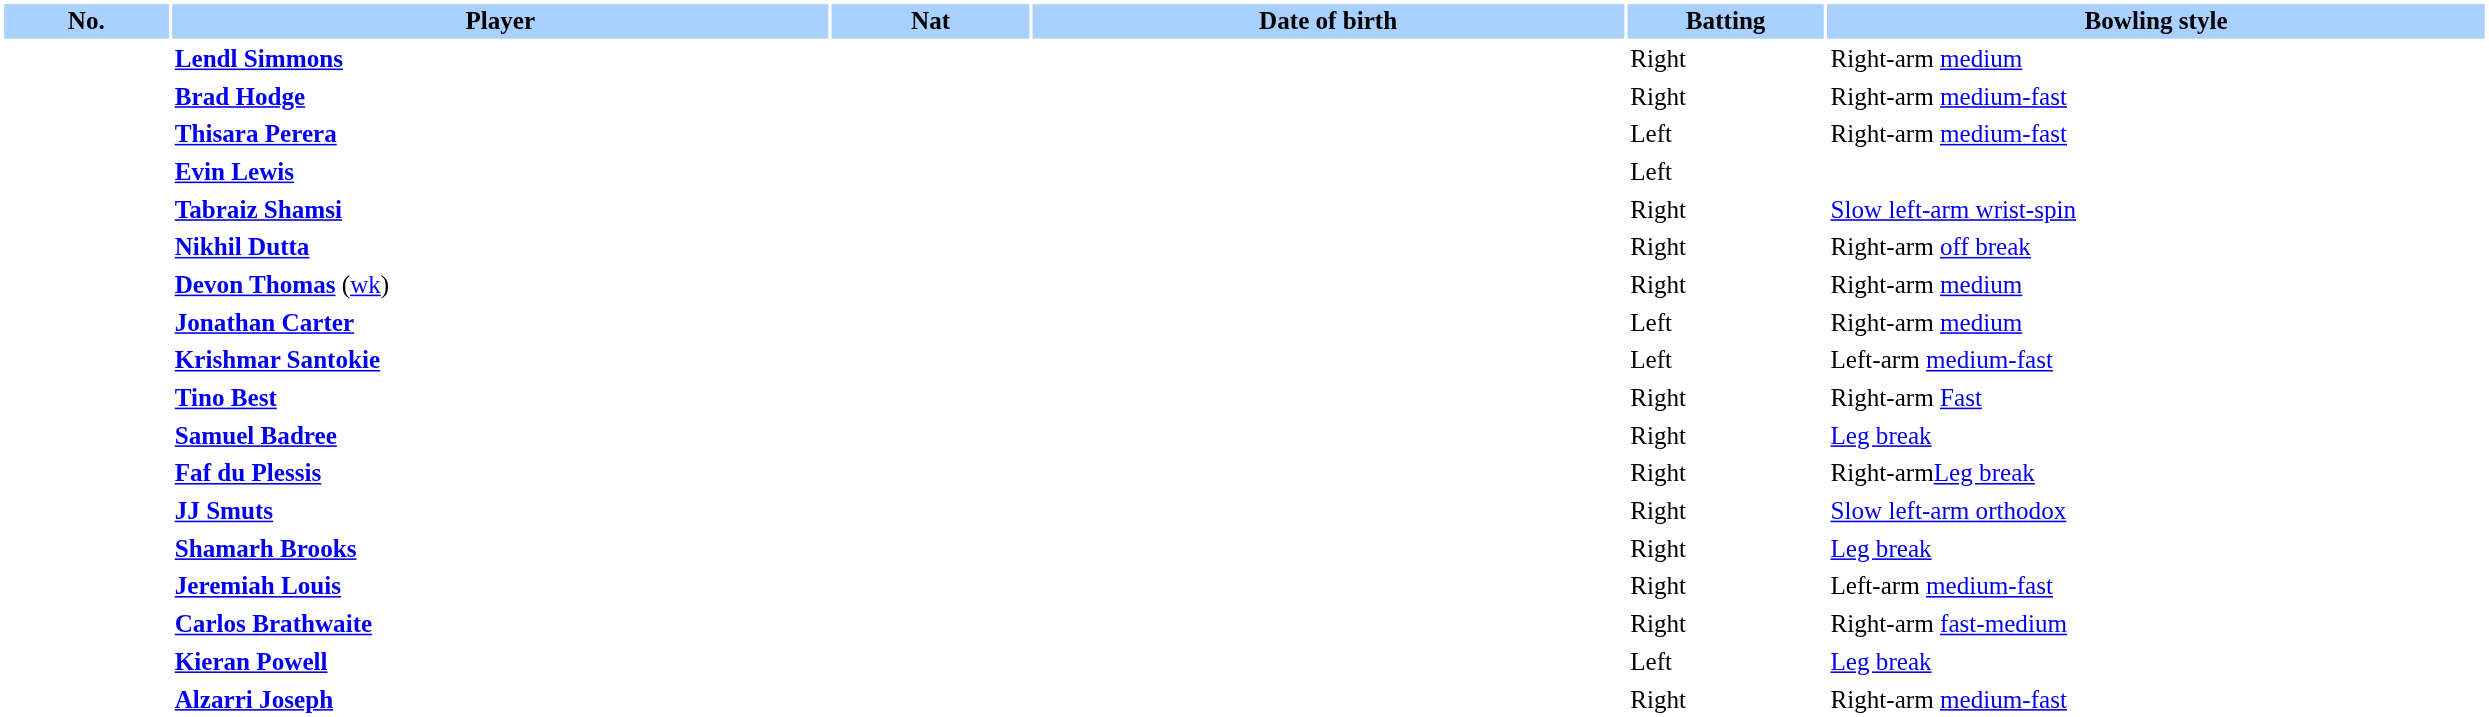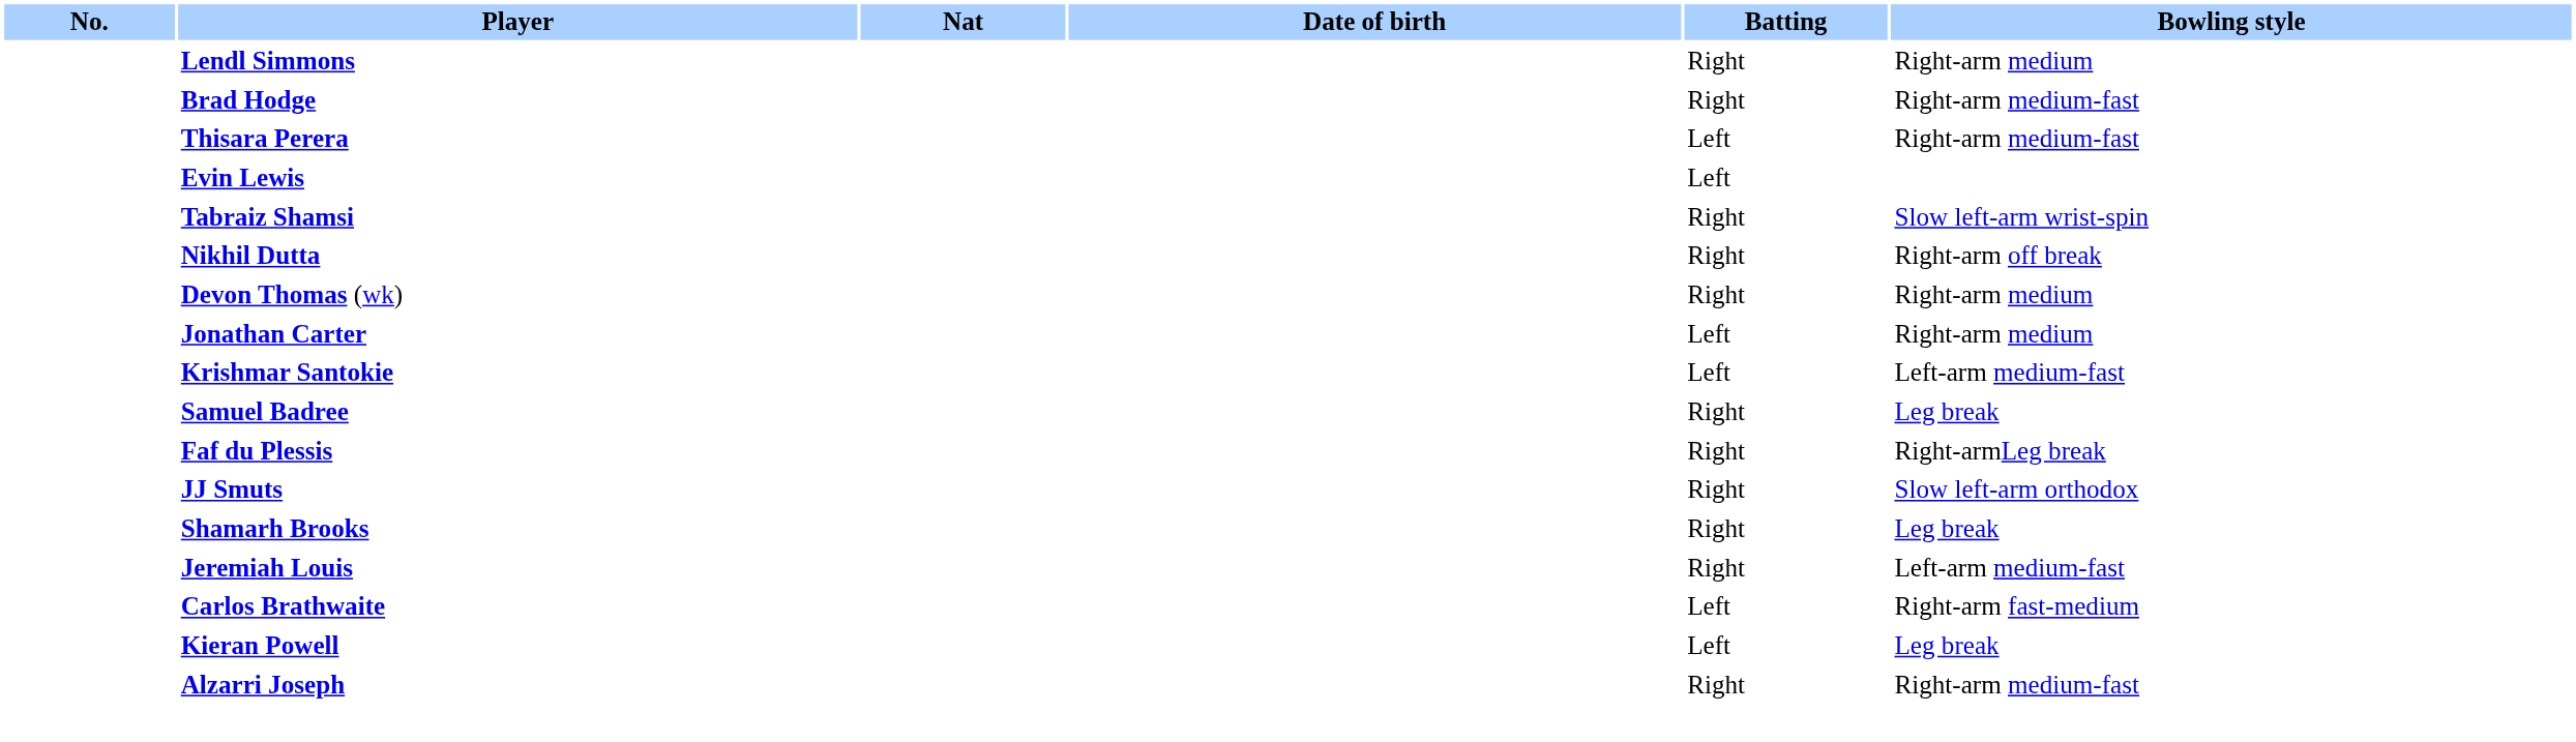- row: Tino Best | Right | Right-arm Fast
Carlos Brathwaite | Batting: Right -> Left
